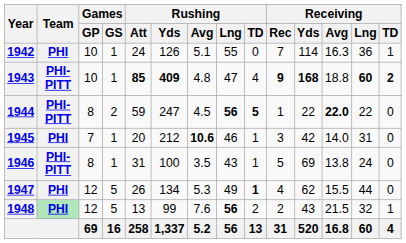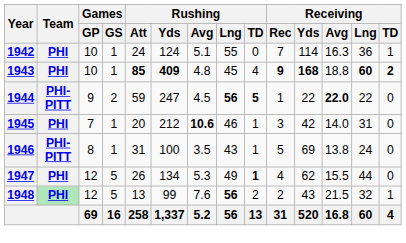1942 | Rushing / Yds: 126 -> 124
1943 | Team: PHI-PITT -> PHI
1943 | Rushing / Lng: 47 -> 45
1944 | Games / GP: 8 -> 9
